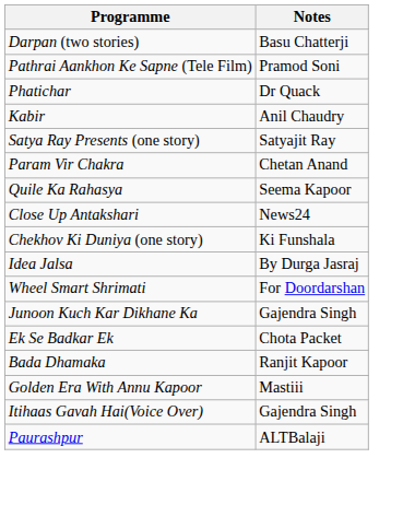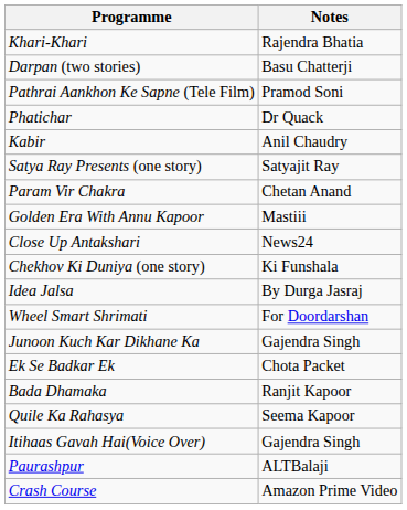+ row: Khari-Khari | Rajendra Bhatia
rows swapped: Quile Ka Rahasya <-> Golden Era With Annu Kapoor
+ row: Crash Course | Amazon Prime Video
